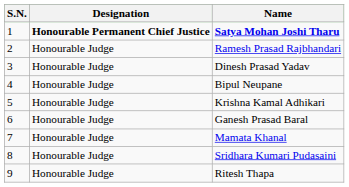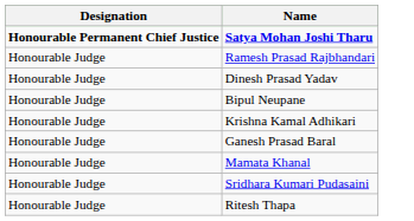- column: S.N. | 1 | 2 | 3 | 4 | 5 | 6 | 7 | 8 | 9
